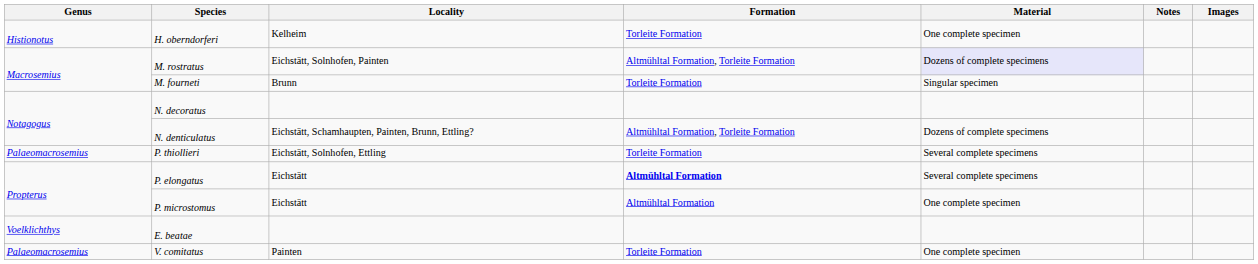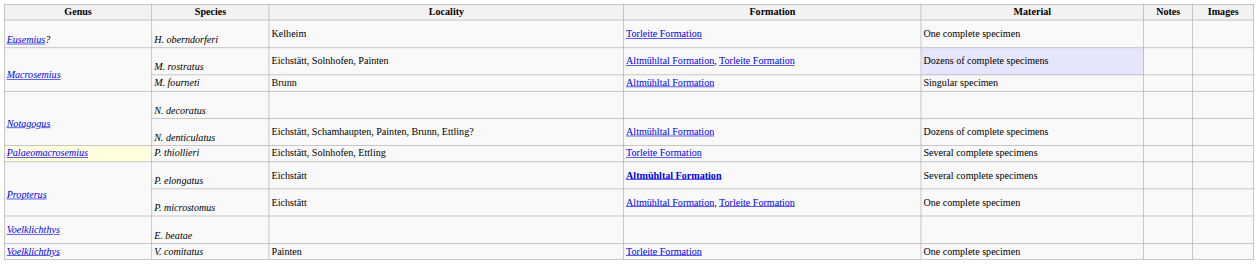H. oberndorferi | Genus: Histionotus -> Eusemius?
M. fourneti | Formation: Torleite Formation -> Altmühltal Formation
N. denticulatus | Formation: Altmühltal Formation, Torleite Formation -> Altmühltal Formation
P. thiollieri | Genus: no background -> lightyellow background
P. microstomus | Formation: Altmühltal Formation -> Altmühltal Formation, Torleite Formation
V. comitatus | Genus: Palaeomacrosemius -> Voelklichthys
